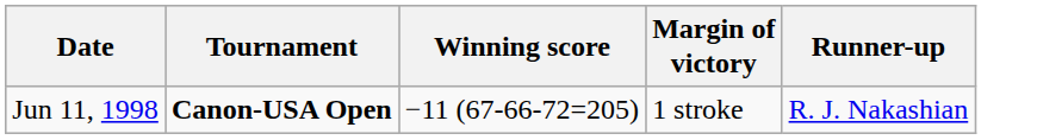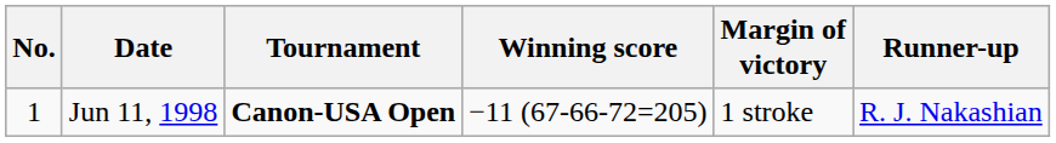+ column: No. | 1
